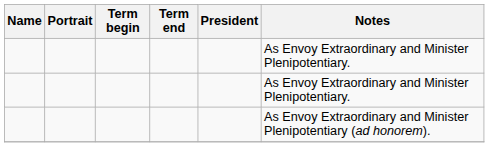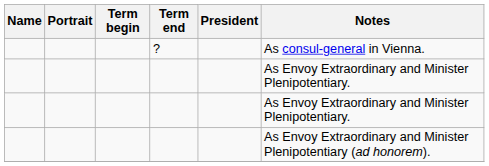+ row: ? | As consul-general in Vienna.
